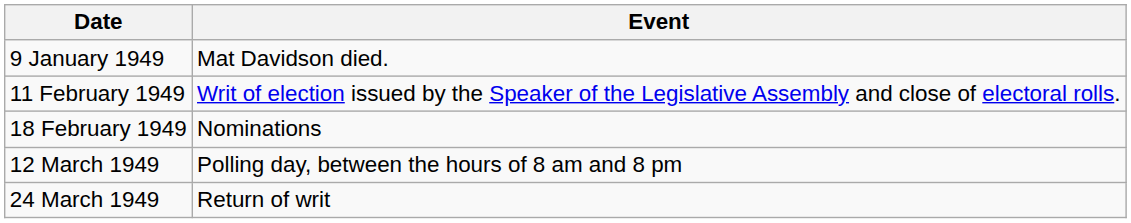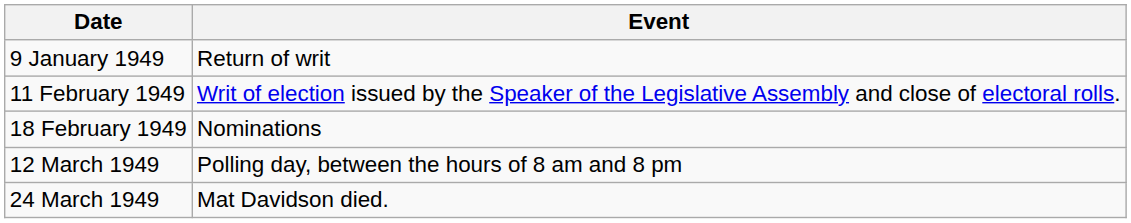9 January 1949 | Event: Mat Davidson died. -> Return of writ
24 March 1949 | Event: Return of writ -> Mat Davidson died.
